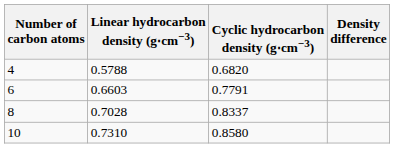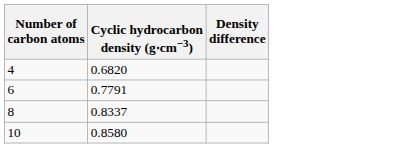- column: Linear hydrocarbon density (g⋅cm−3) | 0.5788 | 0.6603 | 0.7028 | 0.7310
